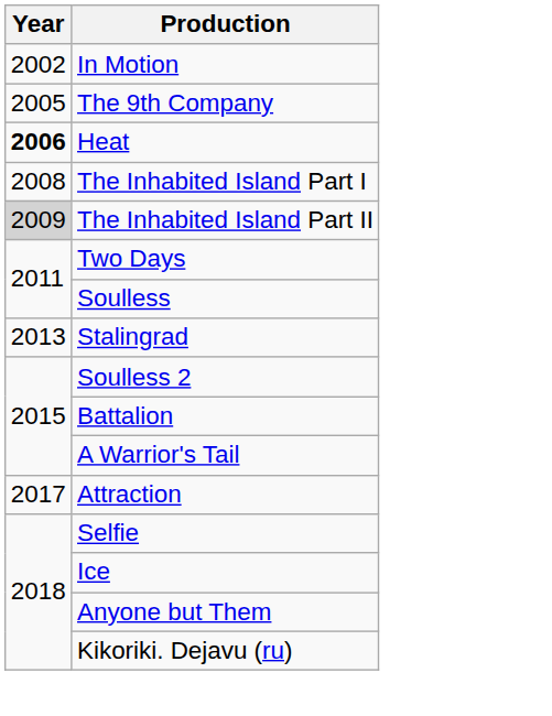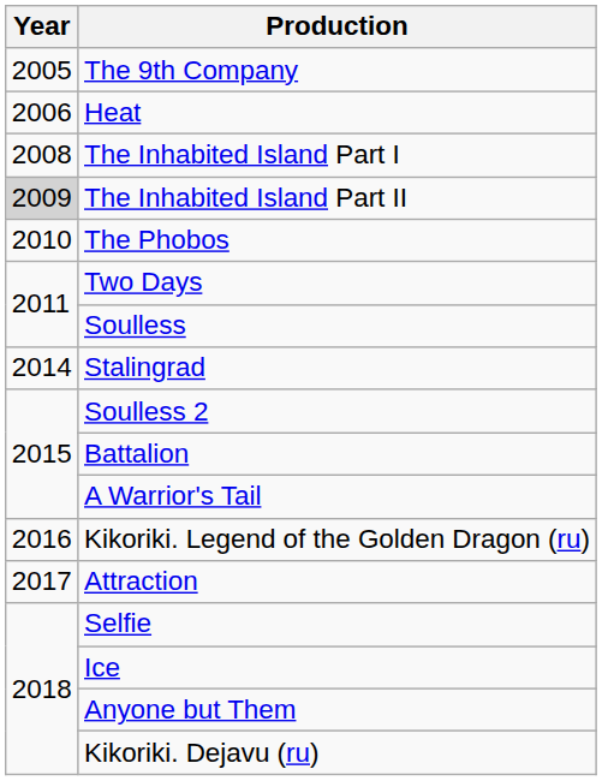- row: 2002 | In Motion
Heat | Year: bold -> normal
+ row: 2010 | The Phobos
Stalingrad | Year: 2013 -> 2014
+ row: 2016 | Kikoriki. Legend of the Golden Dragon (ru)
